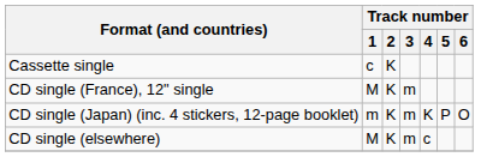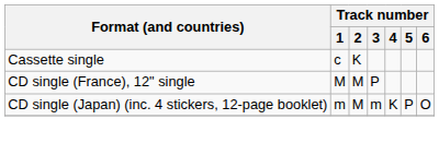CD single (France), 12" single | Track number / 2: K -> M
CD single (France), 12" single | Track number / 3: m -> P
CD single (Japan) (inc. 4 stickers, 12-page booklet) | Track number / 2: K -> M
- row: CD single (elsewhere) | M | K | m | c
